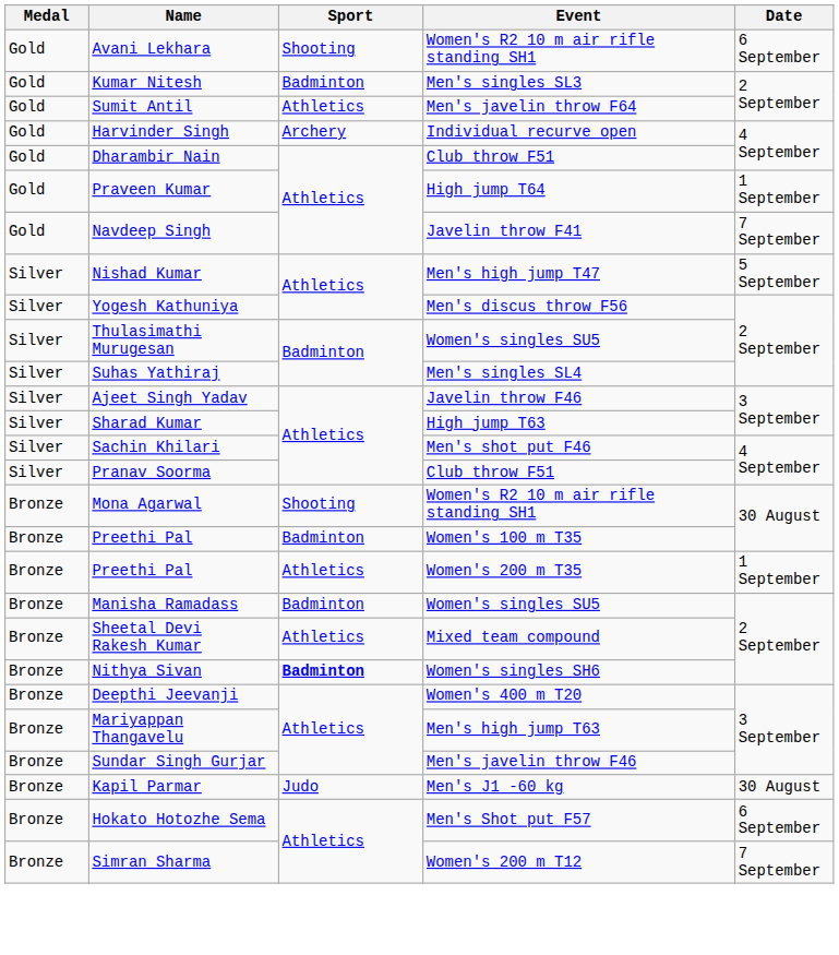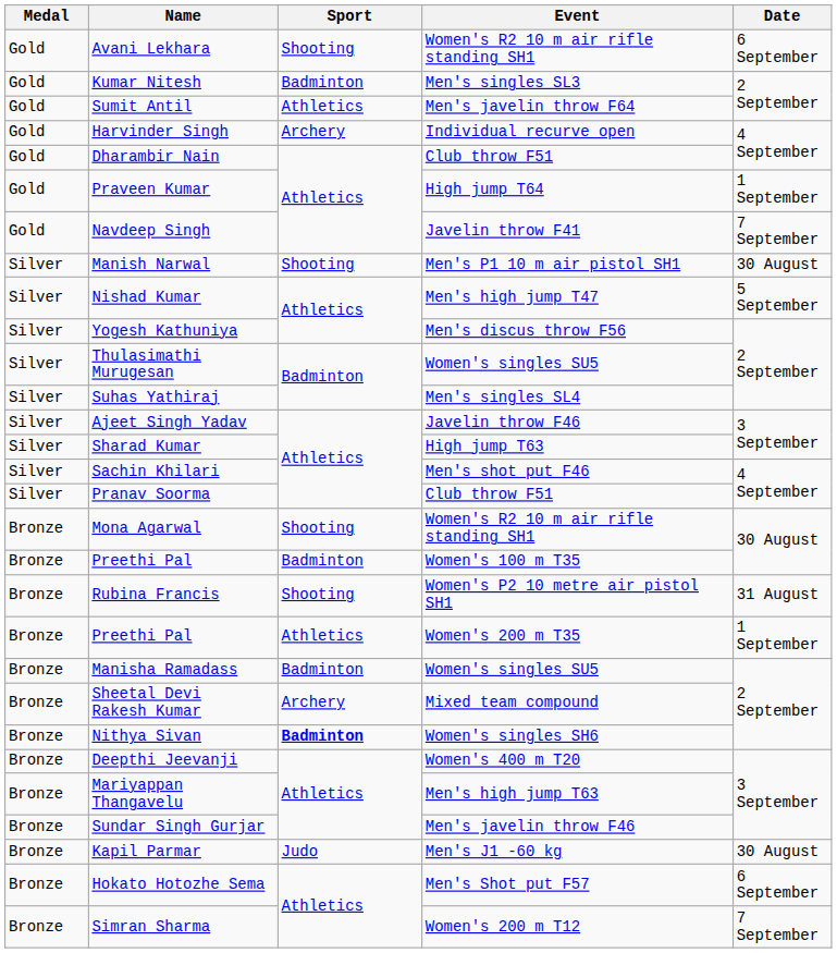+ row: Silver | Manish Narwal | Shooting | Men's P1 10 m air pistol SH1 | 30 August
+ row: Bronze | Rubina Francis | Shooting | Women's P2 10 metre air pistol SH1 | 31 August
Sheetal Devi Rakesh Kumar | Sport: Athletics -> Archery
